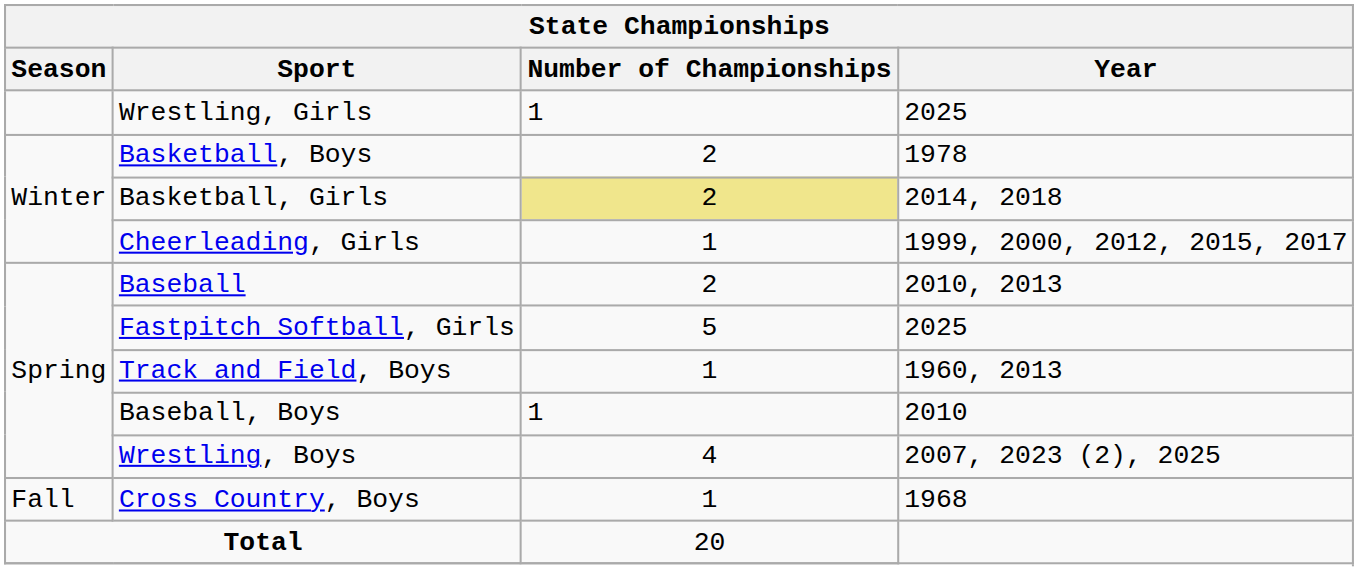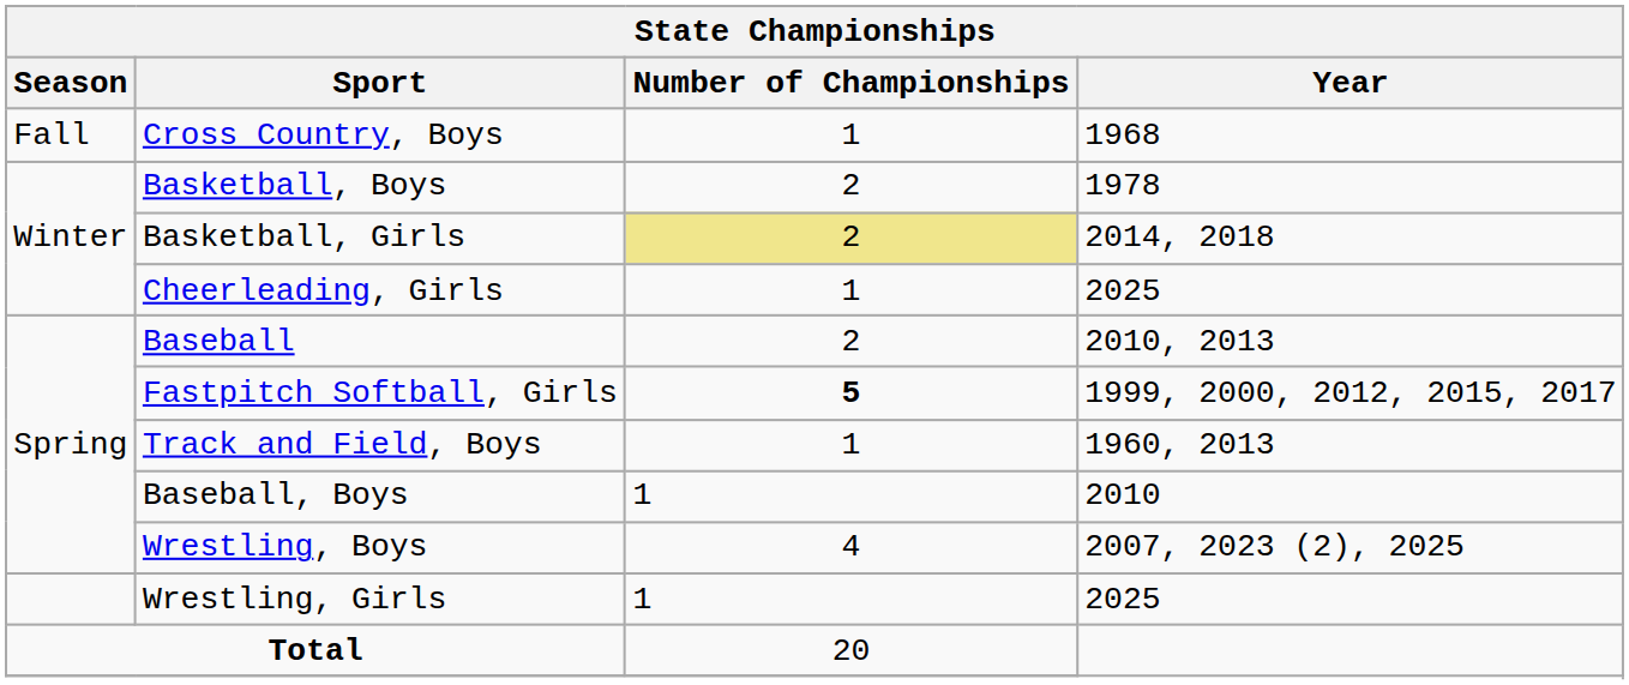rows swapped: Cross Country, Boys <-> Wrestling, Girls
Cheerleading, Girls | Year: 1999, 2000, 2012, 2015, 2017 -> 2025
Fastpitch Softball, Girls | Number of Championships: normal -> bold
Fastpitch Softball, Girls | Year: 2025 -> 1999, 2000, 2012, 2015, 2017
